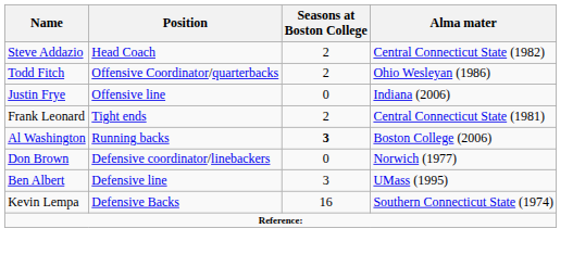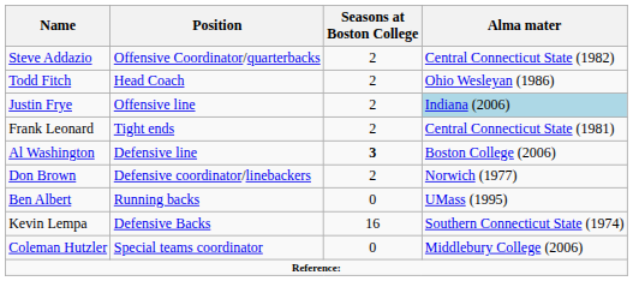Steve Addazio | Position: Head Coach -> Offensive Coordinator/quarterbacks
Todd Fitch | Position: Offensive Coordinator/quarterbacks -> Head Coach
Justin Frye | Seasons at Boston College: 0 -> 2
Justin Frye | Alma mater: no background -> lightblue background
Al Washington | Position: Running backs -> Defensive line
Don Brown | Seasons at Boston College: 0 -> 2
Ben Albert | Position: Defensive line -> Running backs
Ben Albert | Seasons at Boston College: 3 -> 0
+ row: Coleman Hutzler | Special teams coordinator | 0 | Middlebury College (2006)
